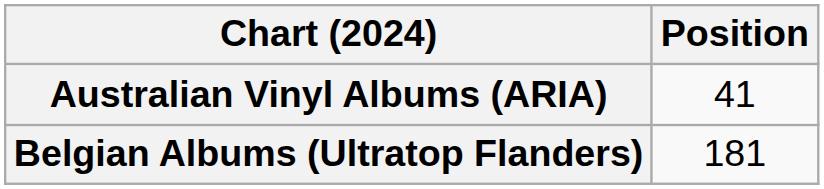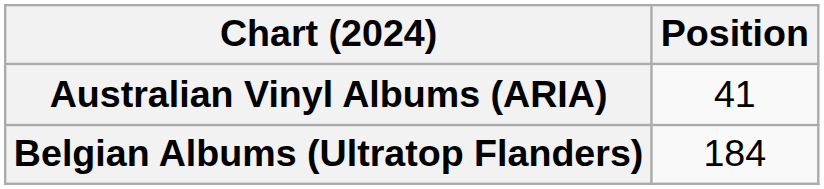Belgian Albums (Ultratop Flanders) | Position: 181 -> 184
